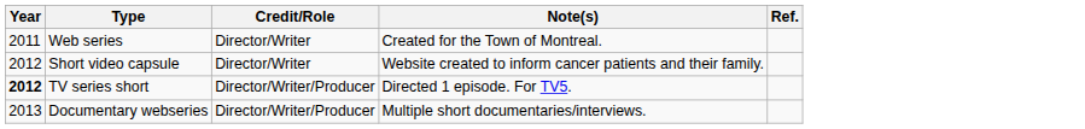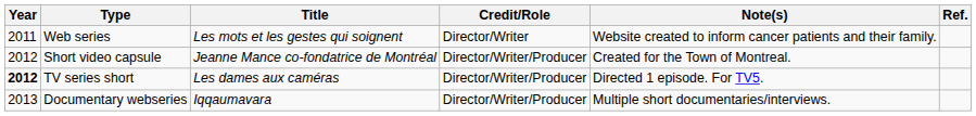+ column: Title | Les mots et les gestes qui soignent | Jeanne Mance co-fondatrice de Montréal | Les dames aux caméras | Iqqaumavara
Web series | Note(s): Created for the Town of Montreal. -> Website created to inform cancer patients and their family.
Short video capsule | Credit/Role: Director/Writer -> Director/Writer/Producer
Short video capsule | Note(s): Website created to inform cancer patients and their family. -> Created for the Town of Montreal.
